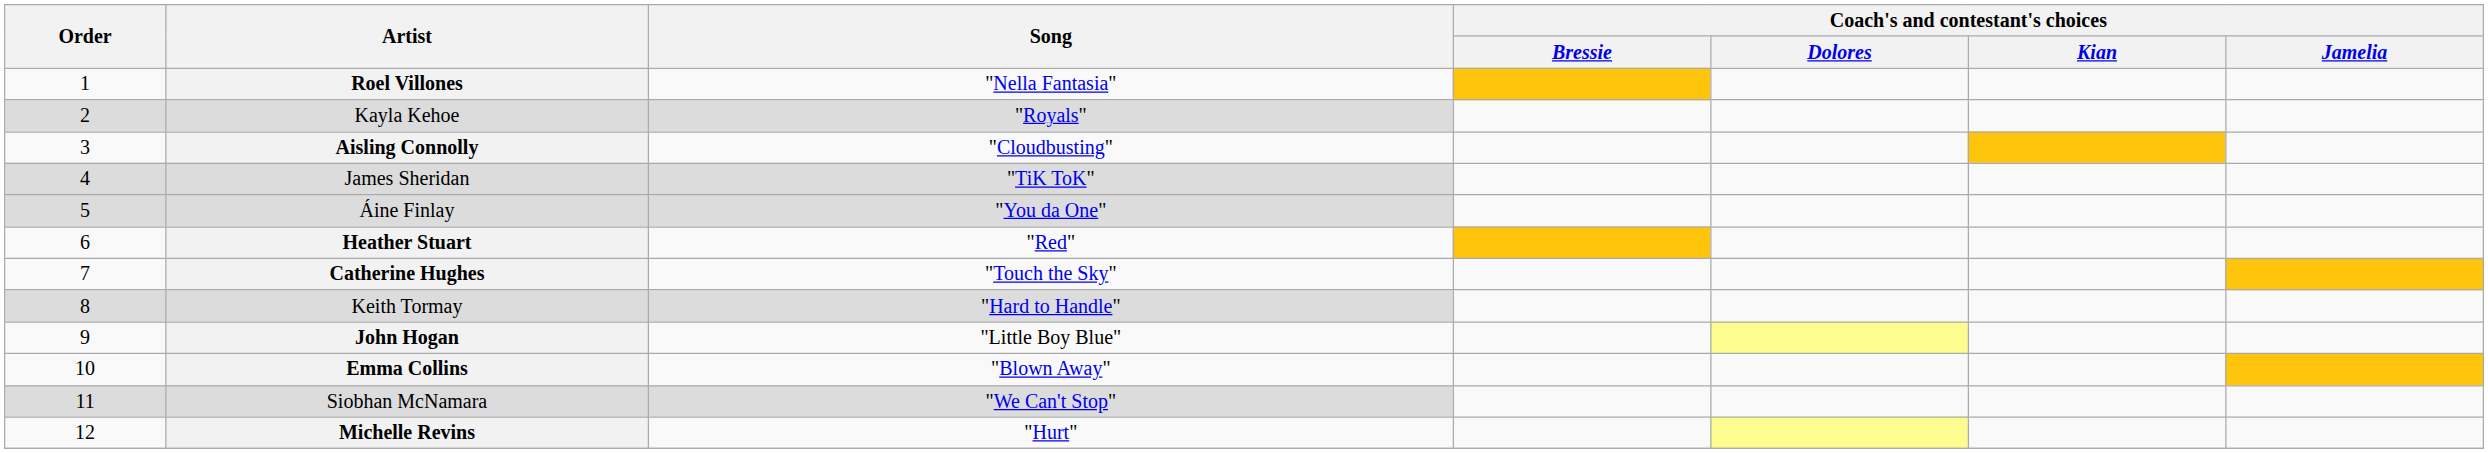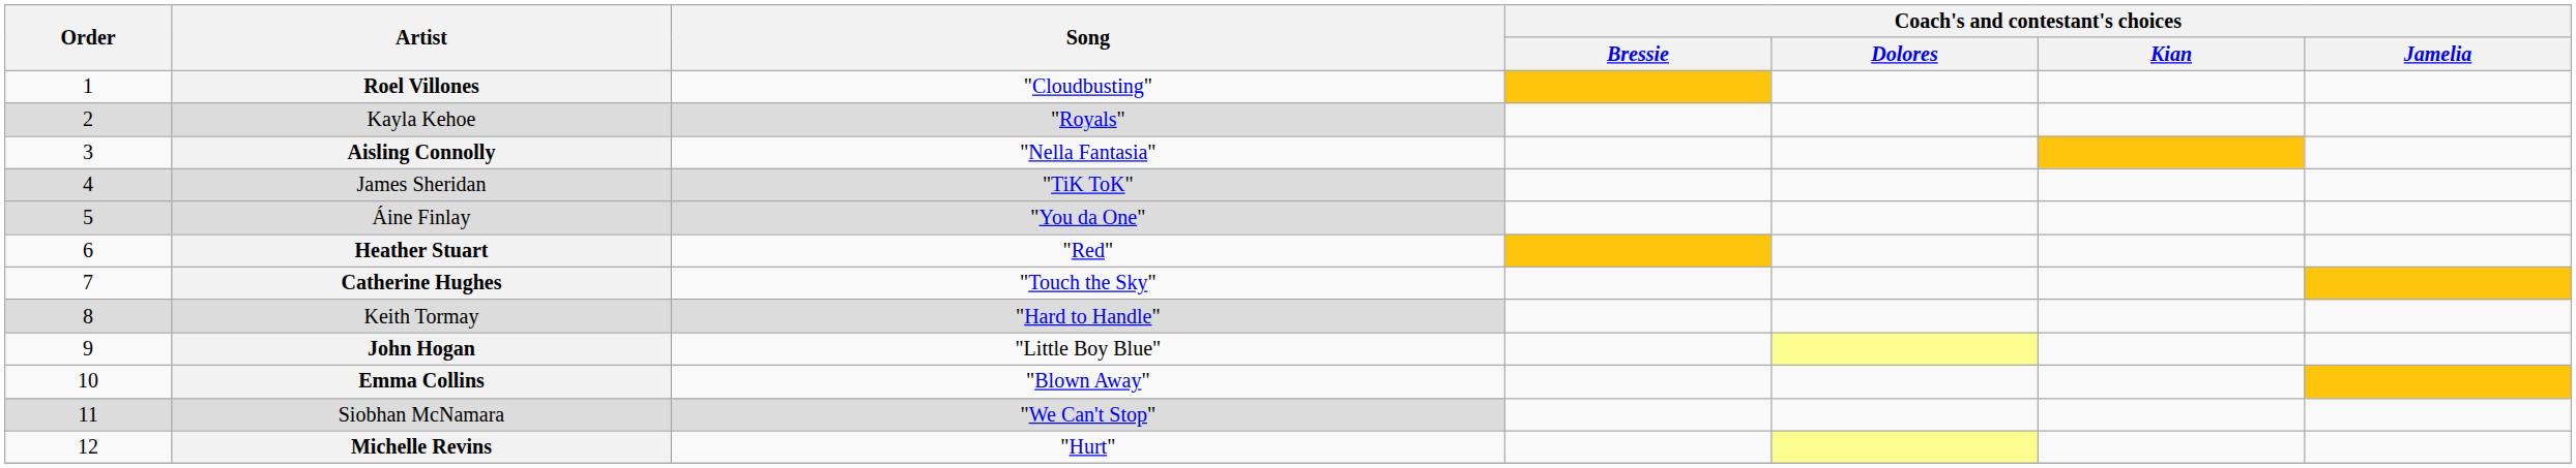Roel Villones | Song: "Nella Fantasia" -> "Cloudbusting"
Aisling Connolly | Song: "Cloudbusting" -> "Nella Fantasia"
